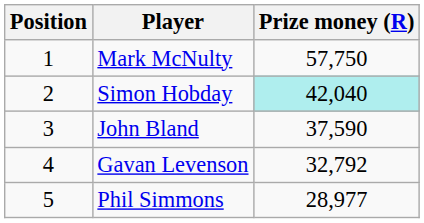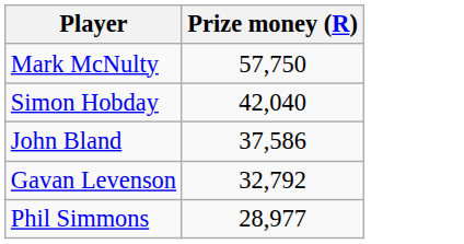- column: Position | 1 | 2 | 3 | 4 | 5
Simon Hobday | Prize money (R): paleturquoise background -> no background
John Bland | Prize money (R): 37,590 -> 37,586
